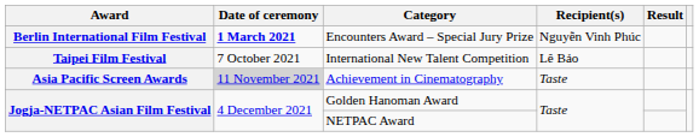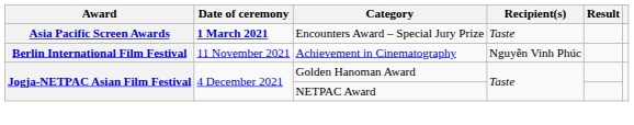Encounters Award – Special Jury Prize | Award: Berlin International Film Festival -> Asia Pacific Screen Awards
Encounters Award – Special Jury Prize | Recipient(s): Nguyễn Vinh Phúc -> Taste
- row: Taipei Film Festival | 7 October 2021 | International New Talent Competition | Lê Bảo
Achievement in Cinematography | Award: Asia Pacific Screen Awards -> Berlin International Film Festival
Achievement in Cinematography | Date of ceremony: lightgrey background -> no background
Achievement in Cinematography | Recipient(s): Taste -> Nguyễn Vinh Phúc
